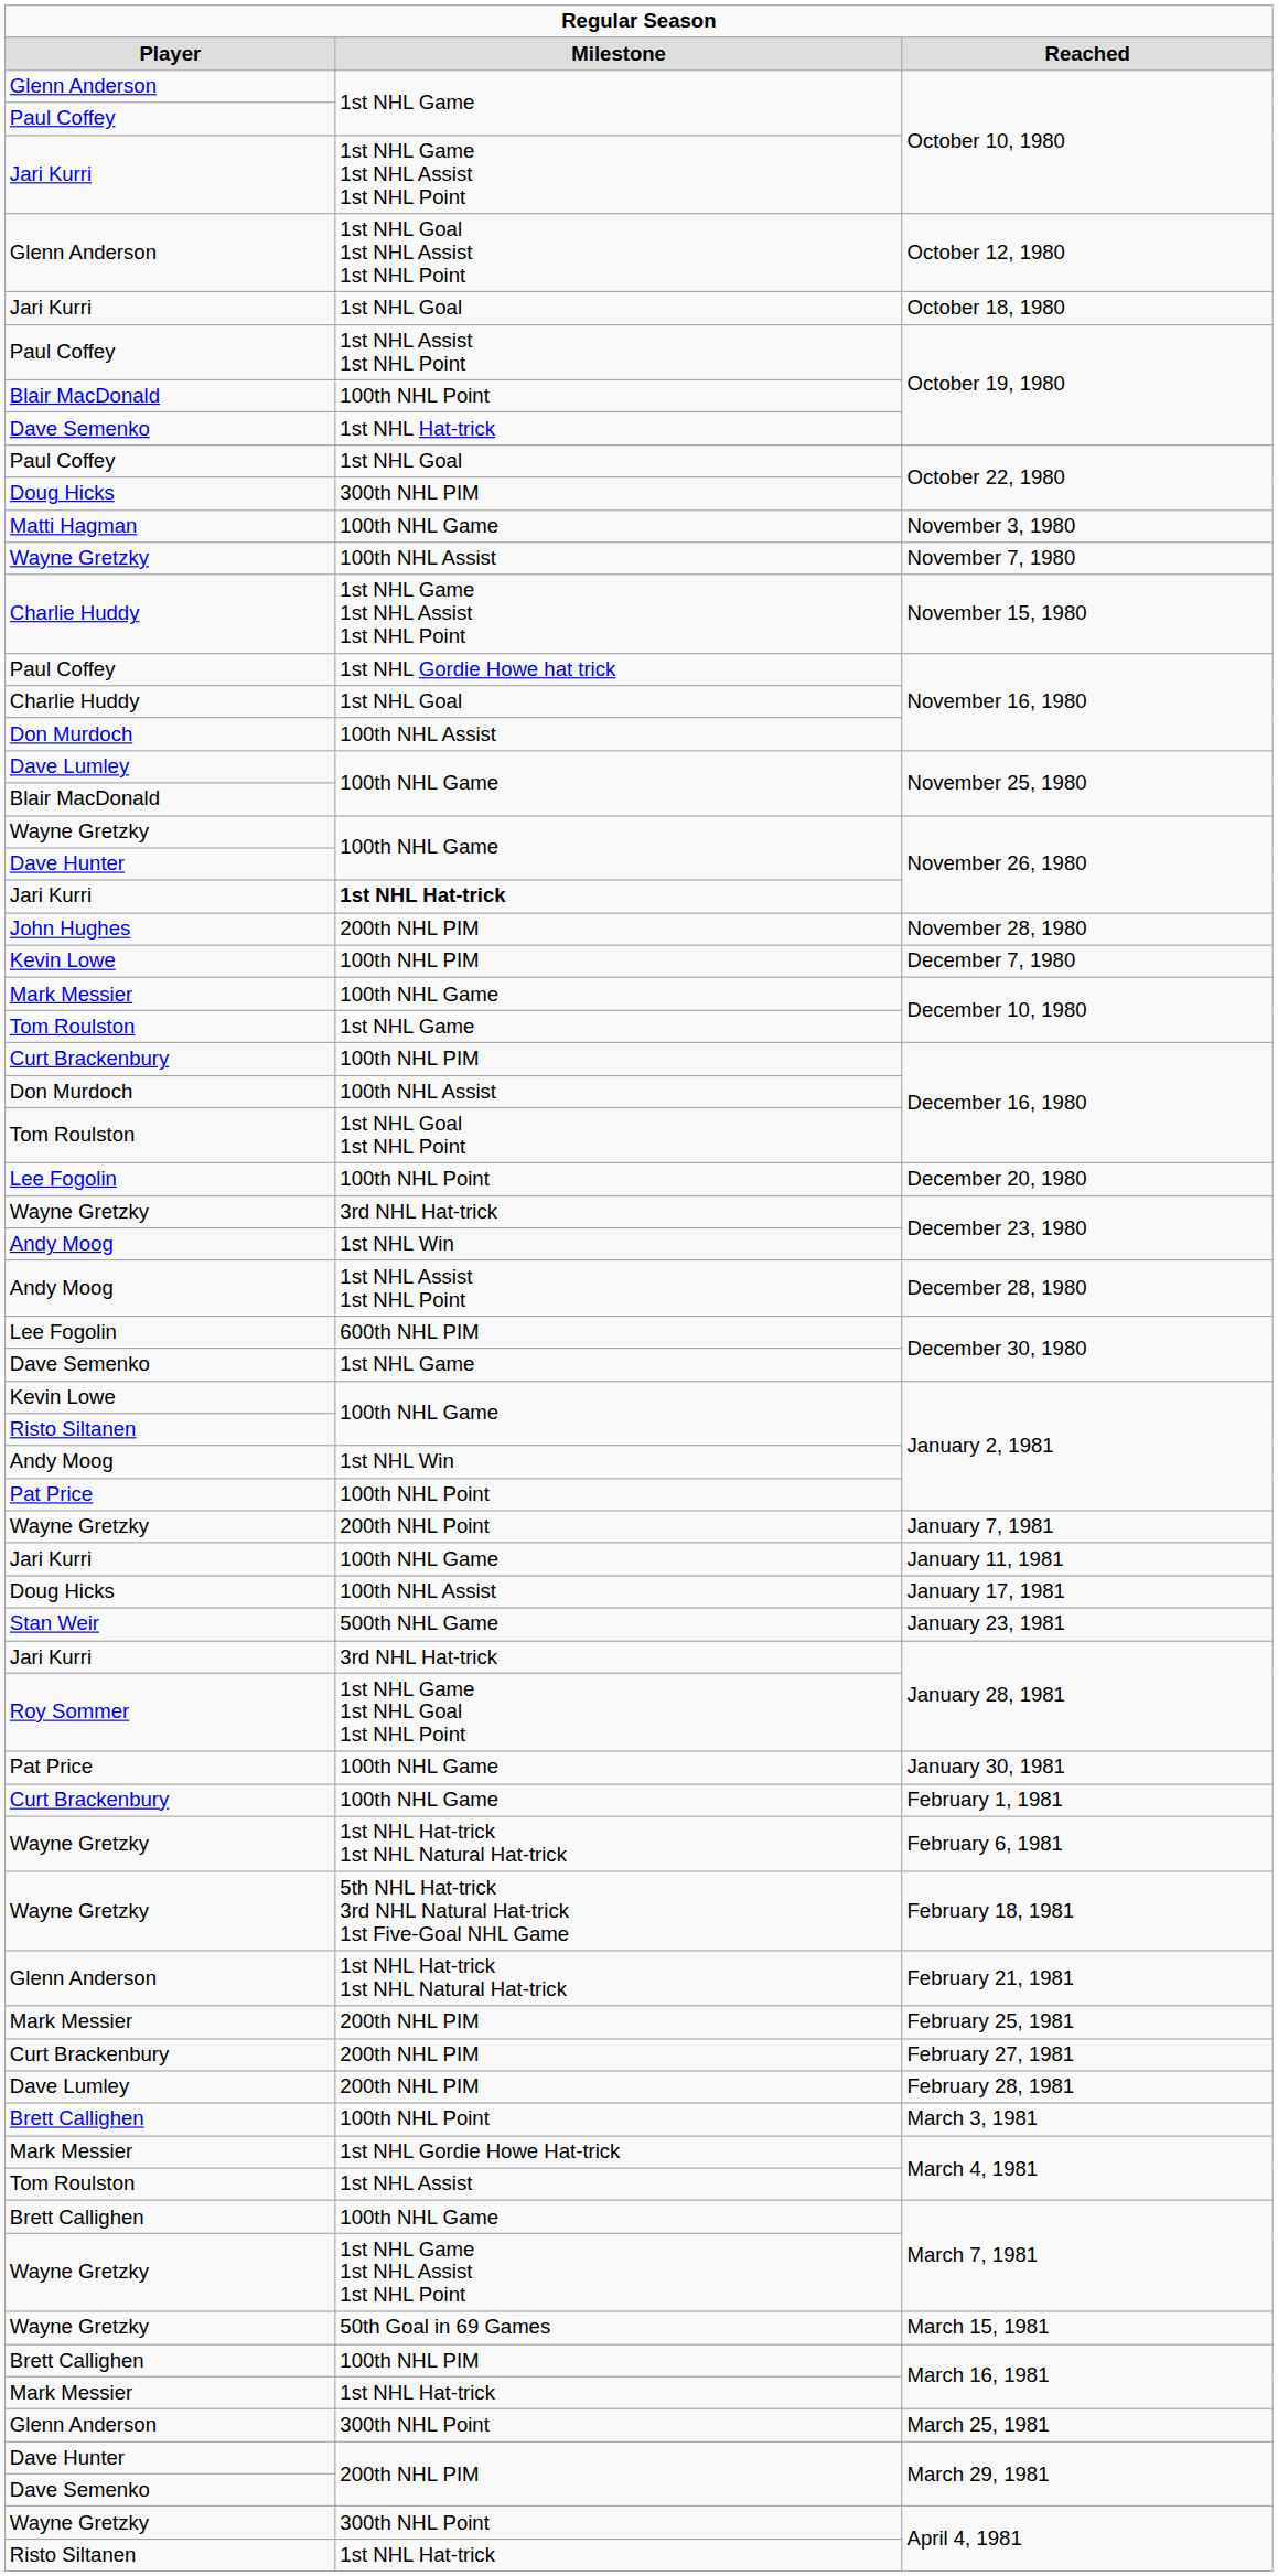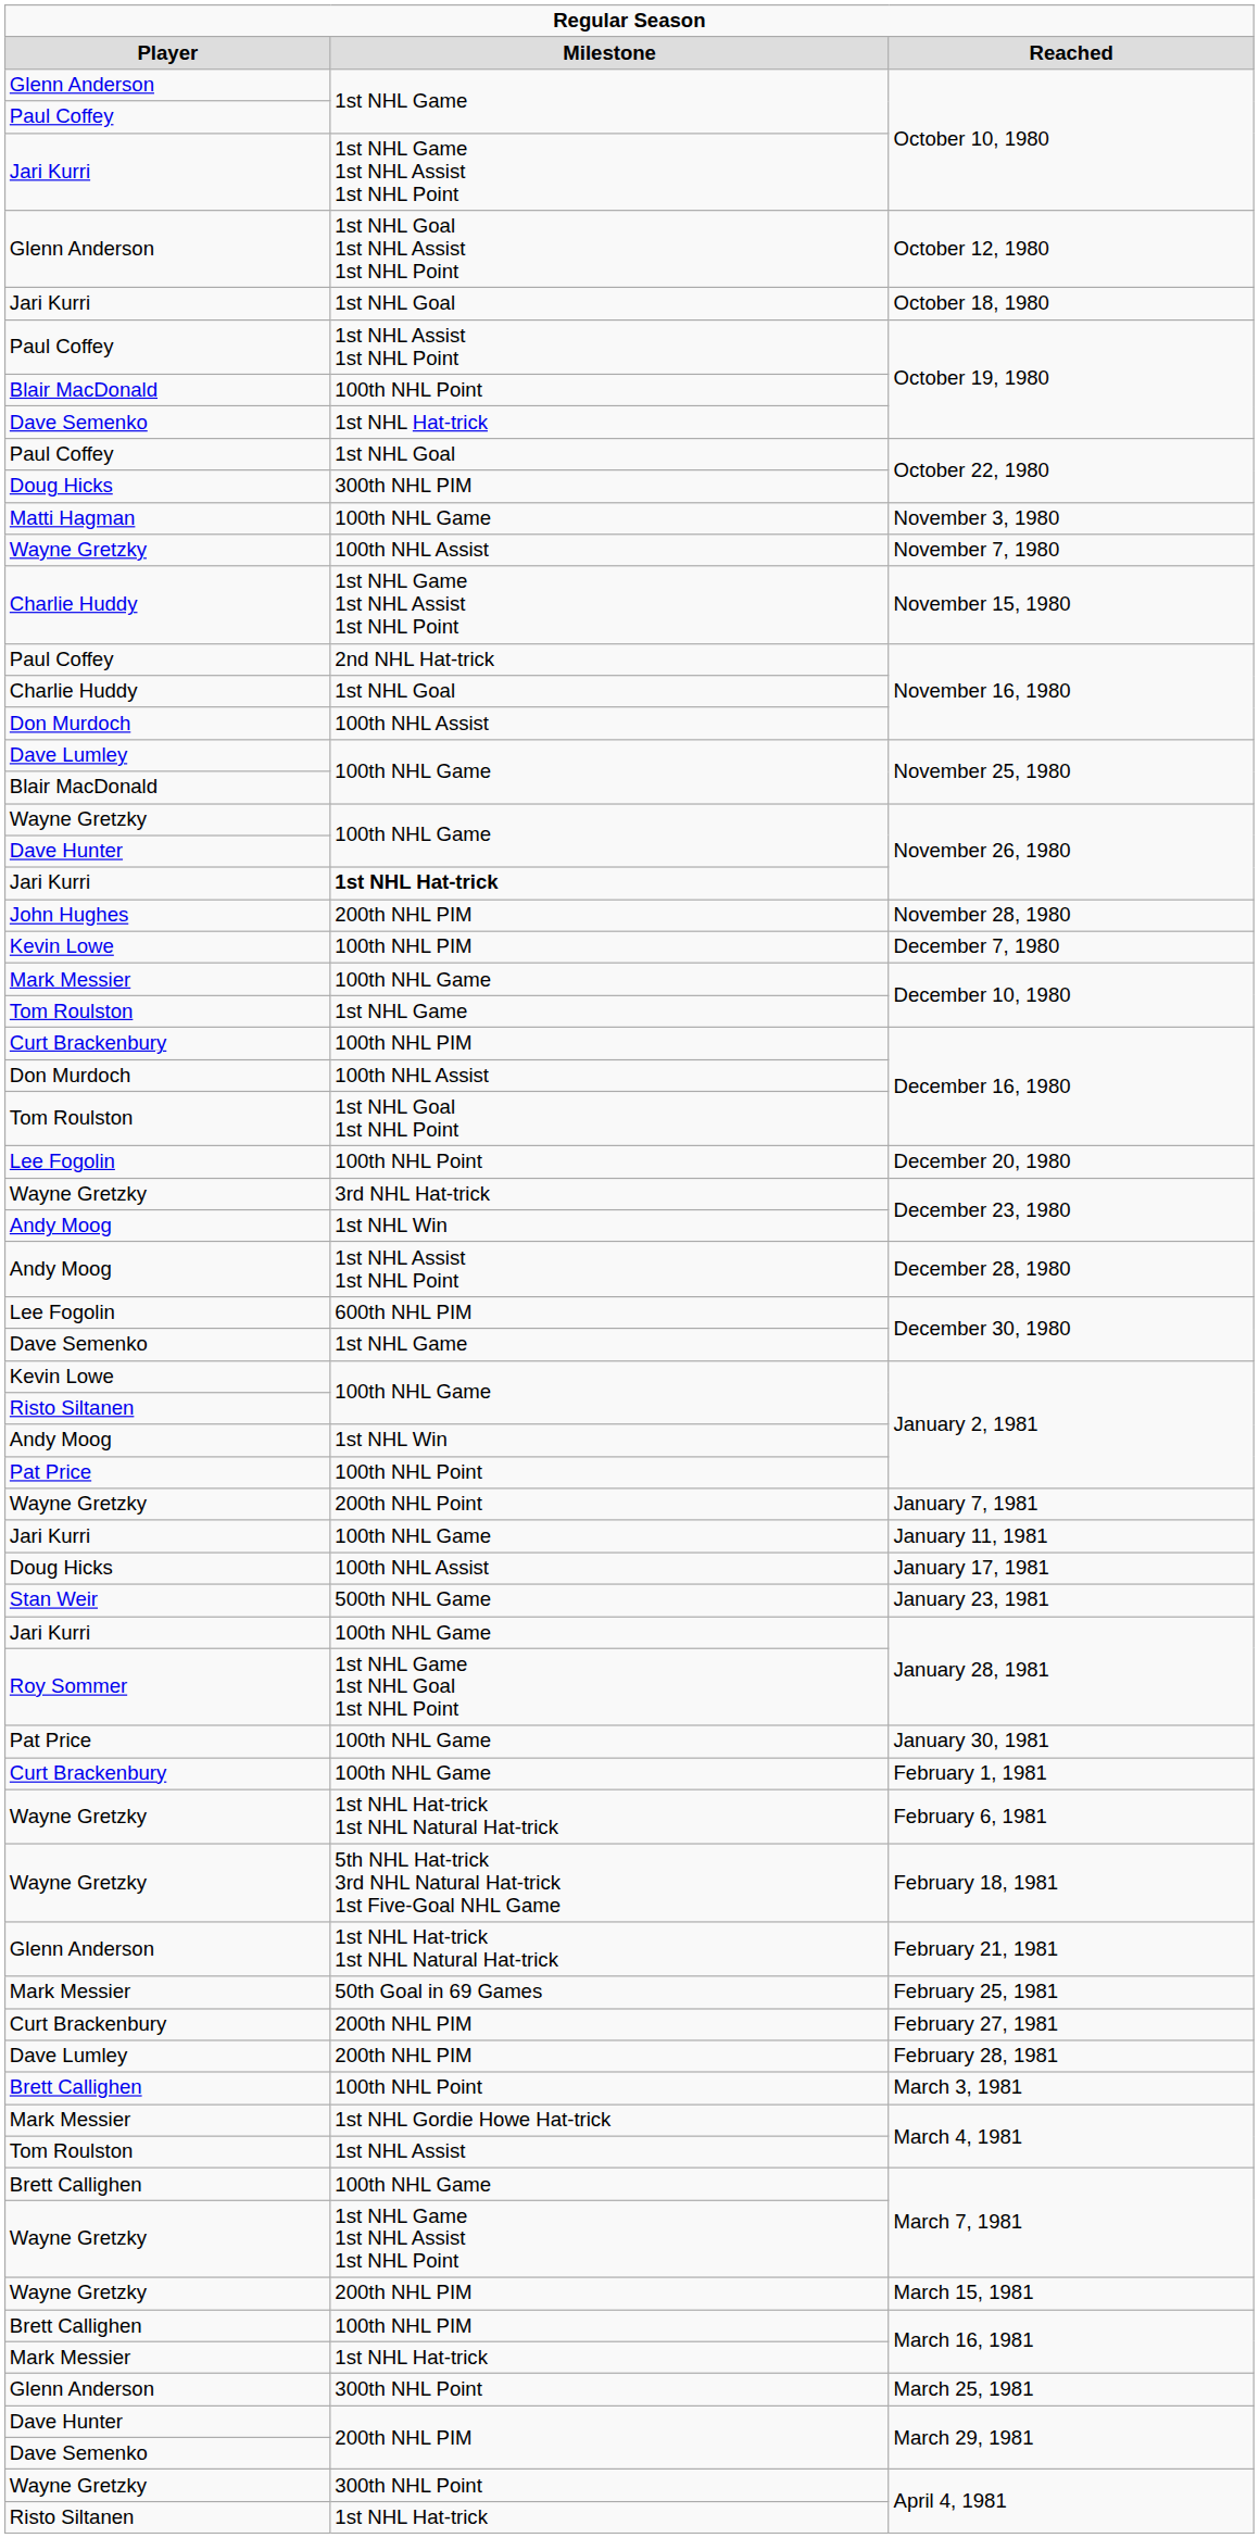Paul Coffey / November 16, 1980 | column 2: 1st NHL Gordie Howe hat trick -> 2nd NHL Hat-trick
Jari Kurri / January 28, 1981 | column 2: 3rd NHL Hat-trick -> 100th NHL Game
February 25, 1981 | column 2: 200th NHL PIM -> 50th Goal in 69 Games
March 15, 1981 | column 2: 50th Goal in 69 Games -> 200th NHL PIM
